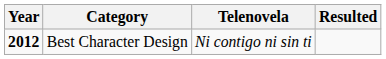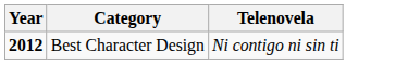- column: Resulted
